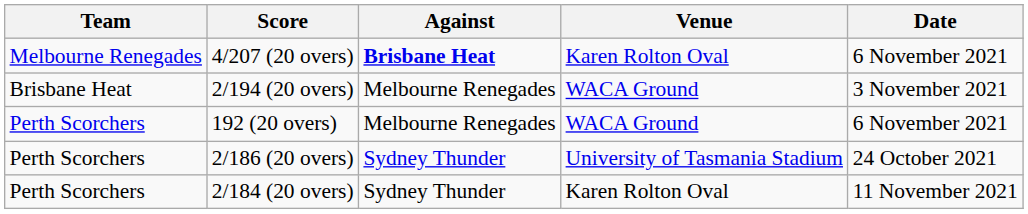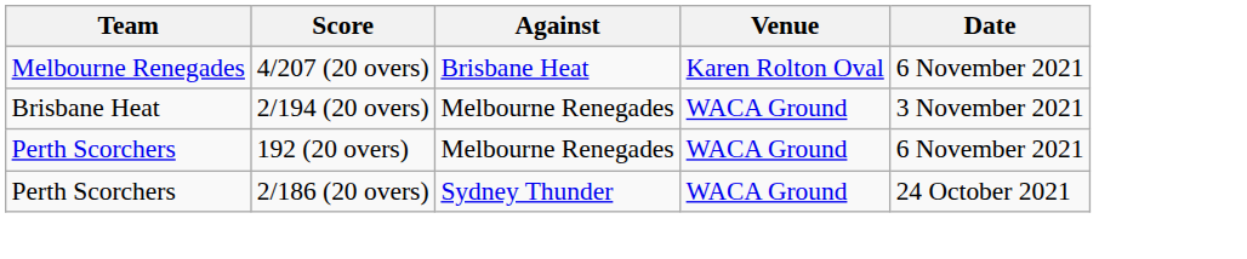4/207 (20 overs) | Against: bold -> normal
2/186 (20 overs) | Venue: University of Tasmania Stadium -> WACA Ground
- row: Perth Scorchers | 2/184 (20 overs) | Sydney Thunder | Karen Rolton Oval | 11 November 2021
